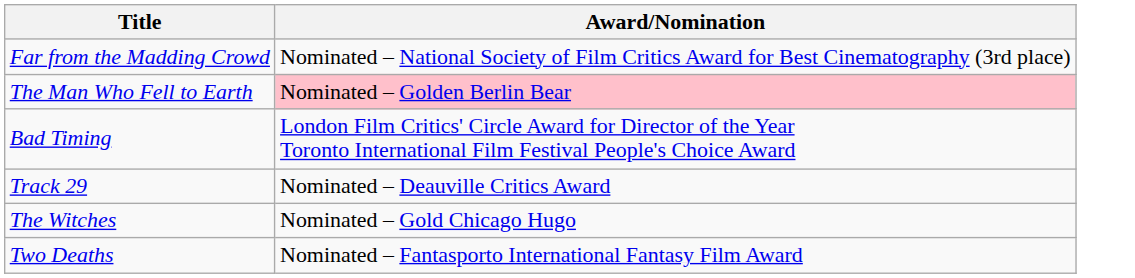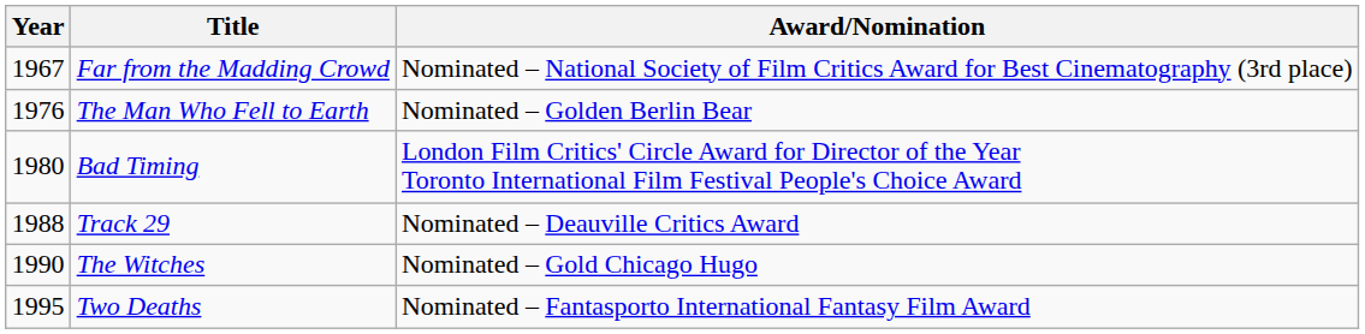+ column: Year | 1967 | 1976 | 1980 | 1988 | 1990 | 1995
The Man Who Fell to Earth | Award/Nomination: pink background -> no background
